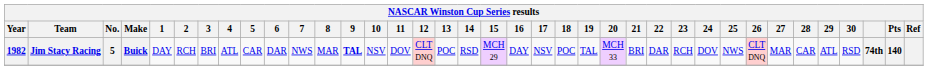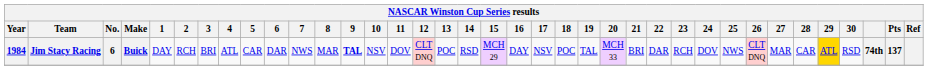Jim Stacy Racing | Year: 1982 -> 1984
Jim Stacy Racing | No.: 5 -> 6
Jim Stacy Racing | 29: no background -> gold background
Jim Stacy Racing | Pts: 140 -> 137
